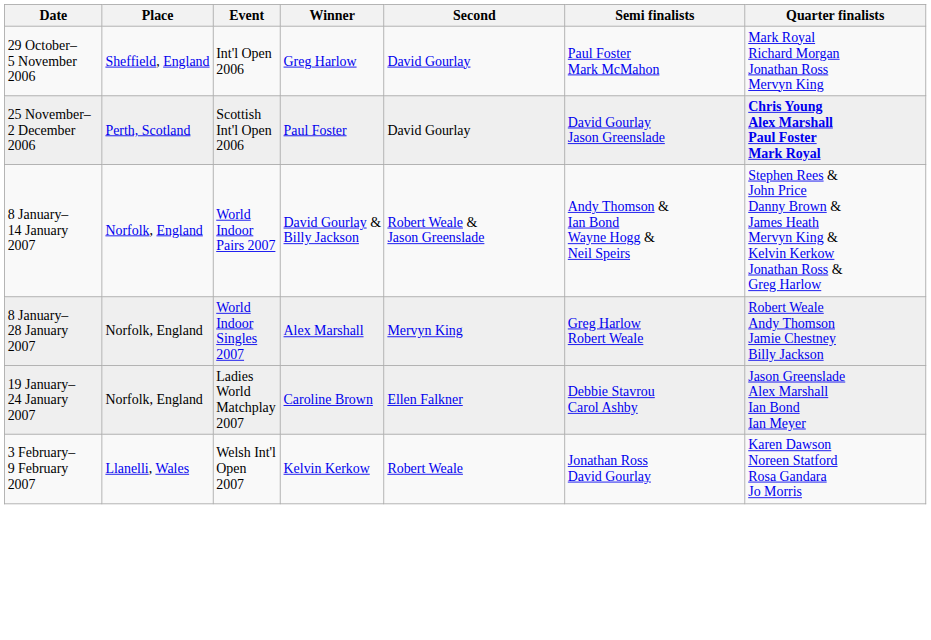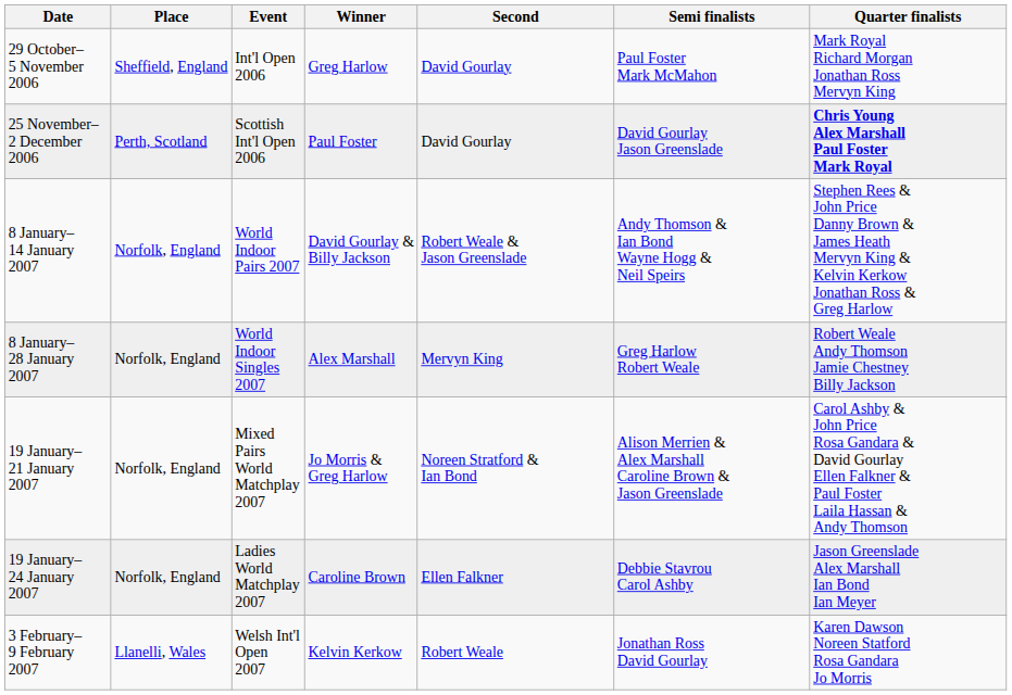+ row: 19 January– 21 January 2007 | Norfolk, England | Mixed Pairs World Matchplay 2007 | Jo Morris & Greg Harlow | Noreen Stratford & Ian Bond | Alison Merrien & Alex Marshall Caroline Brown & Jason Greenslade | Carol Ashby & John Price Rosa Gandara & David Gourlay Ellen Falkner & Paul Foster Laila Hassan & Andy Thomson
